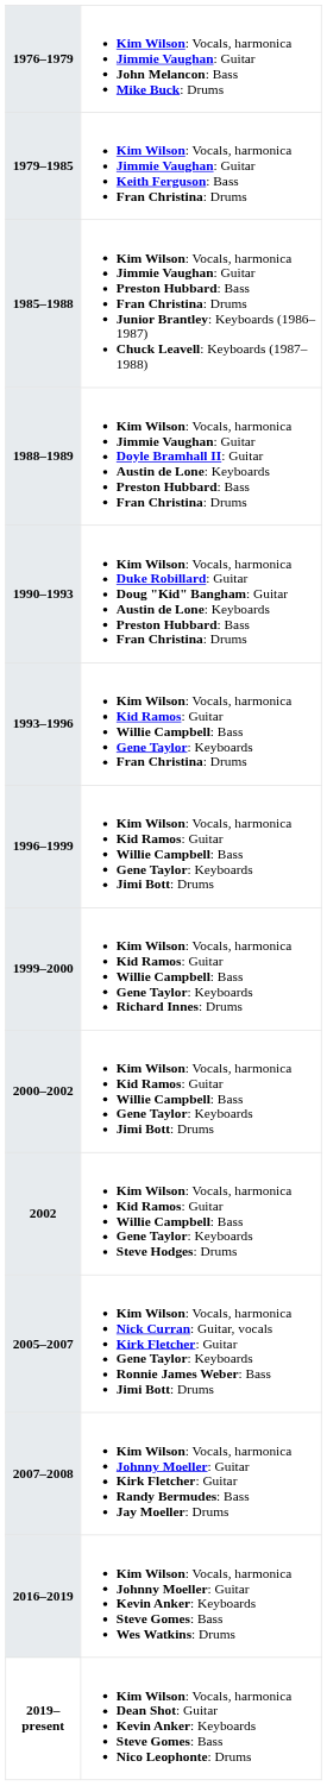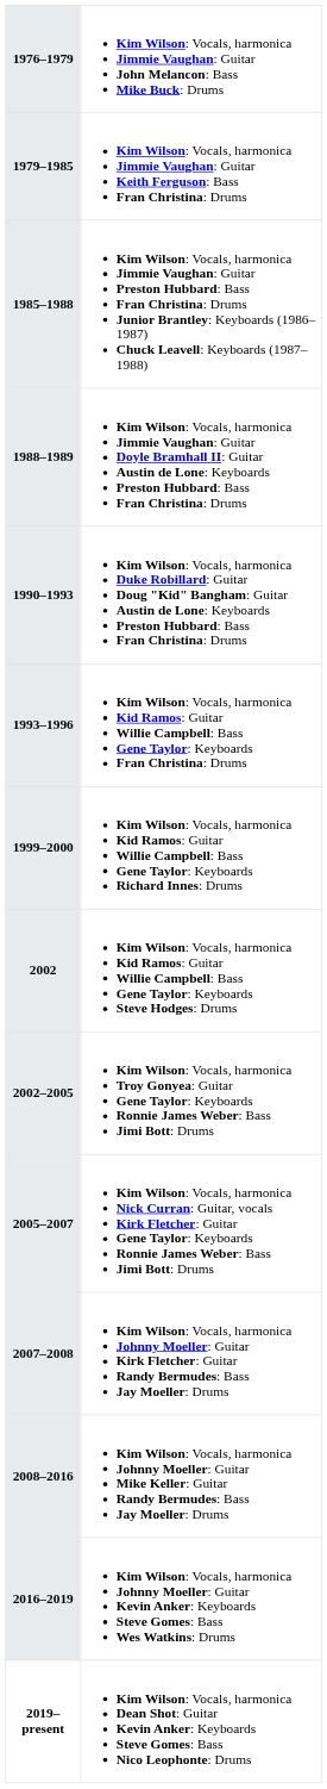- row: 1996–1999 | Kim Wilson: Vocals, harmonica Kid Ramos: Guitar Willie Campbell: Bass Gene Taylor: Keyboards Jimi Bott: Drums
- row: 2000–2002 | Kim Wilson: Vocals, harmonica Kid Ramos: Guitar Willie Campbell: Bass Gene Taylor: Keyboards Jimi Bott: Drums
+ row: 2002–2005 | Kim Wilson: Vocals, harmonica Troy Gonyea: Guitar Gene Taylor: Keyboards Ronnie James Weber: Bass Jimi Bott: Drums
+ row: 2008–2016 | Kim Wilson: Vocals, harmonica Johnny Moeller: Guitar Mike Keller: Guitar Randy Bermudes: Bass Jay Moeller: Drums
